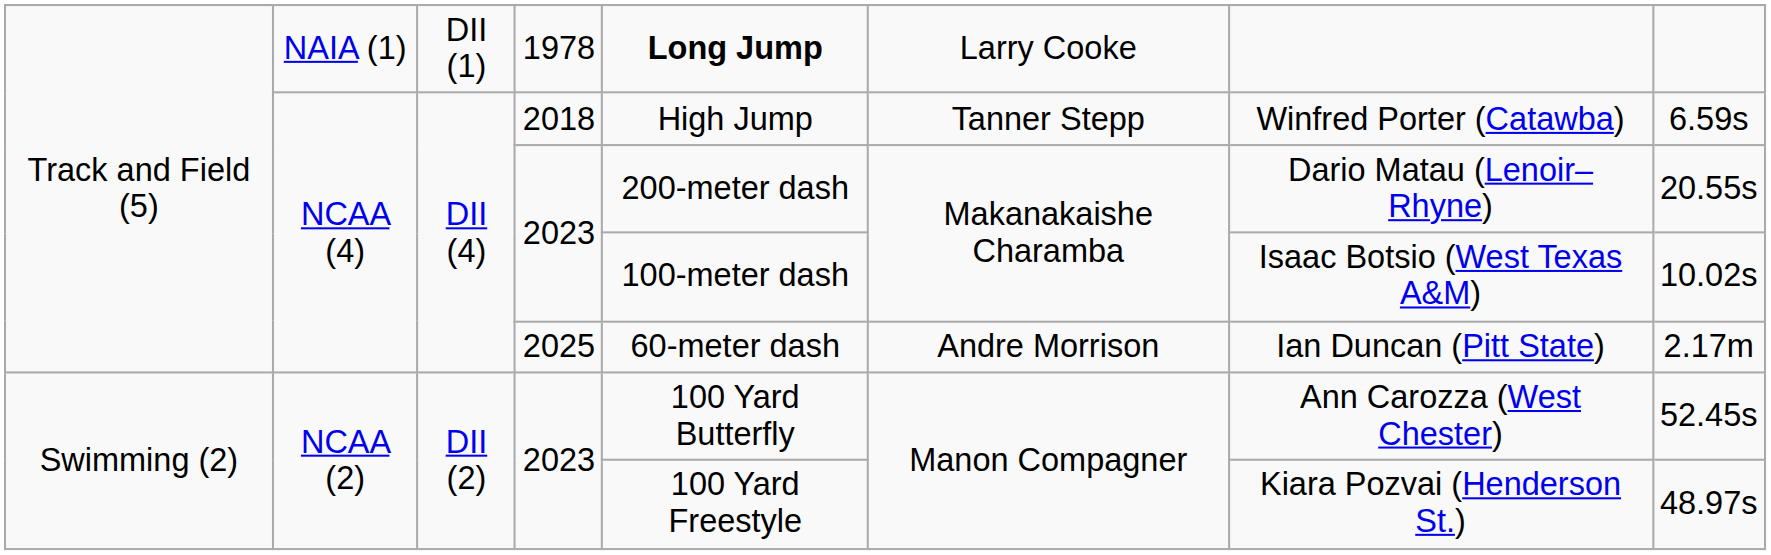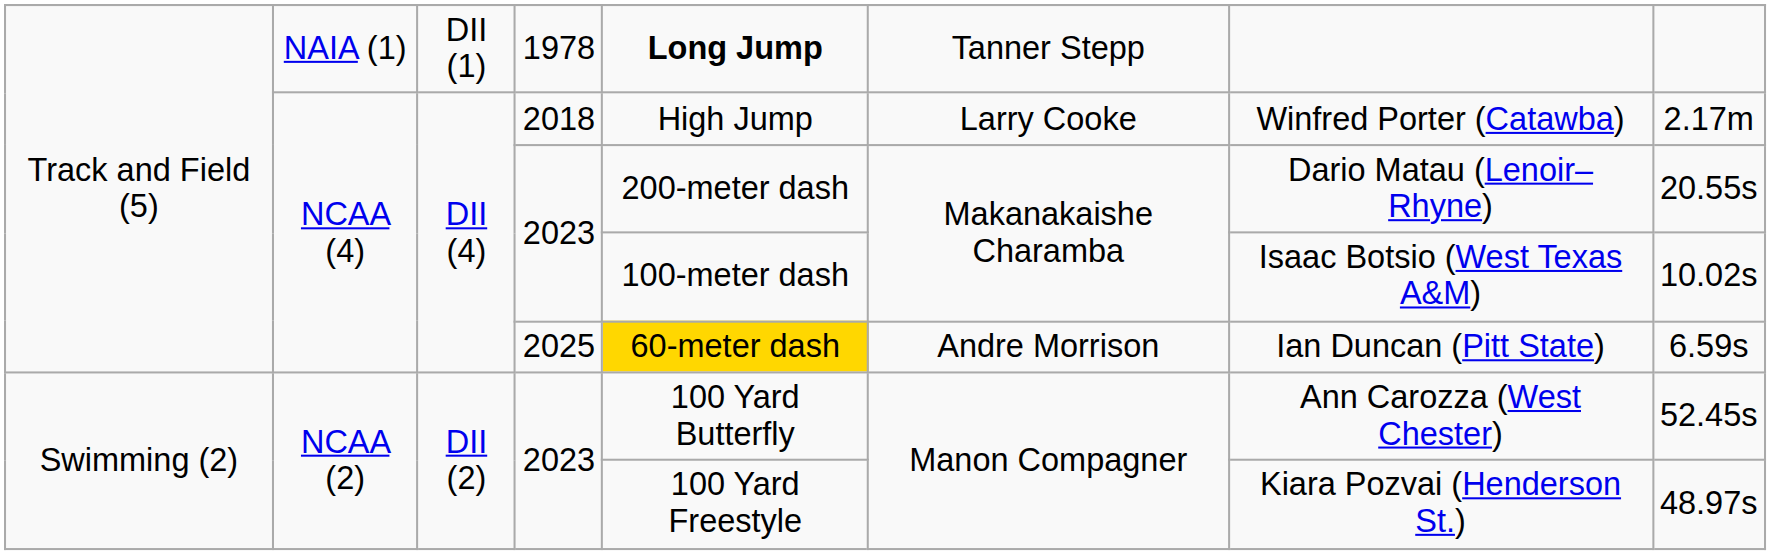1978 | column 6: Larry Cooke -> Tanner Stepp
2018 | column 6: Tanner Stepp -> Larry Cooke
2018 | column 8: 6.59s -> 2.17m
2025 | column 5: no background -> gold background
2025 | column 8: 2.17m -> 6.59s
